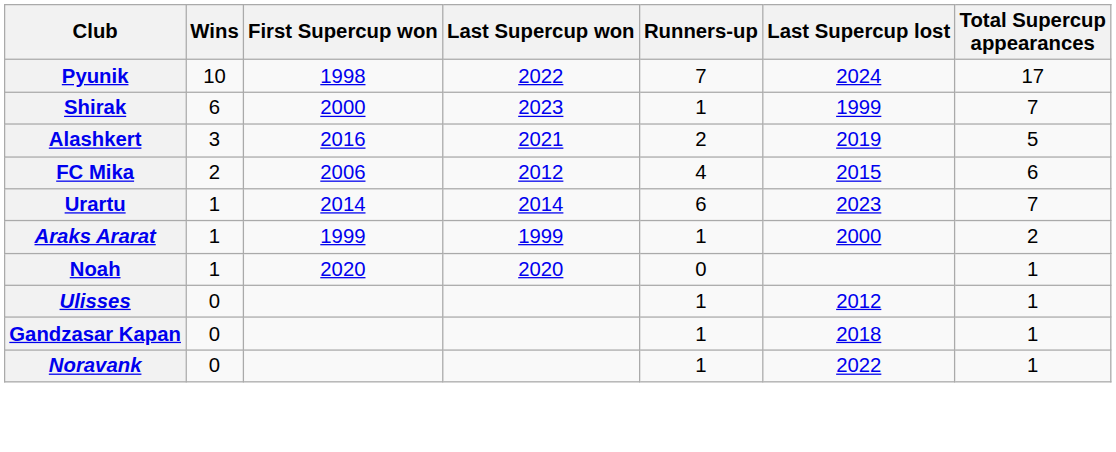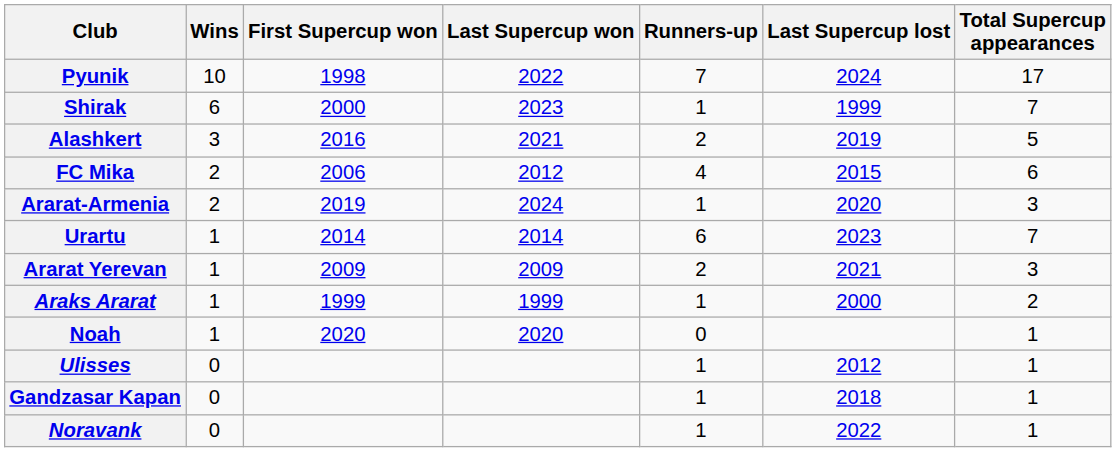+ row: Ararat-Armenia | 2 | 2019 | 2024 | 1 | 2020 | 3
+ row: Ararat Yerevan | 1 | 2009 | 2009 | 2 | 2021 | 3
